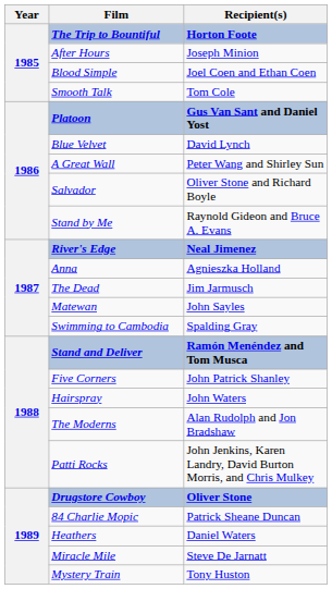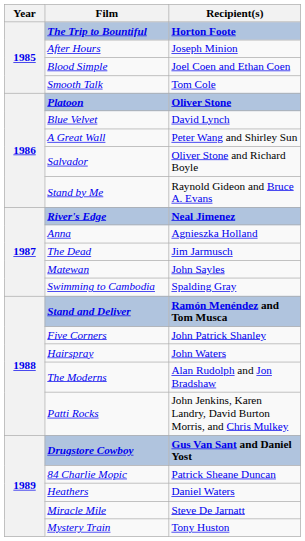Platoon | Recipient(s): Gus Van Sant and Daniel Yost -> Oliver Stone
Drugstore Cowboy | Recipient(s): Oliver Stone -> Gus Van Sant and Daniel Yost
